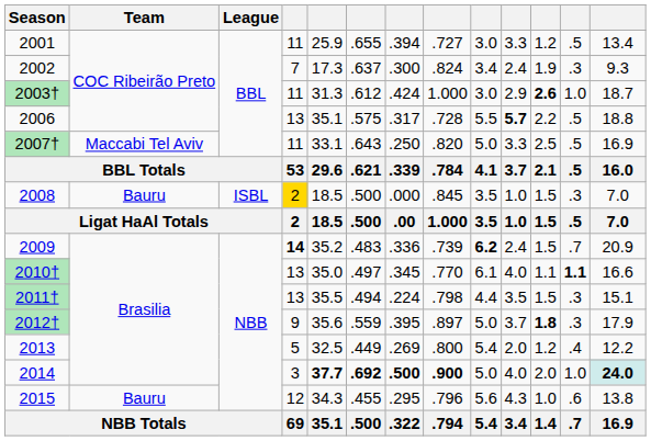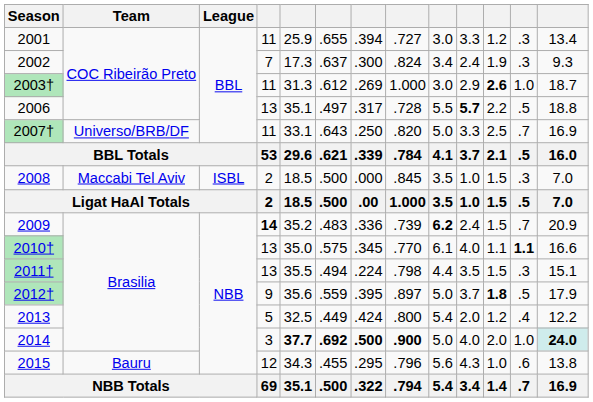2001 | column 12: .5 -> .3
2003† | column 7: .424 -> .269
2006 | column 6: .575 -> .497
2007† | Team: Maccabi Tel Aviv -> Universo/BRB/DF
2007† | column 12: .5 -> .7
2008 | Team: Bauru -> Maccabi Tel Aviv
2008 | column 4: gold background -> no background
2010† | column 6: .497 -> .575
2012† | column 12: .3 -> .5
2013 | column 7: .269 -> .424
